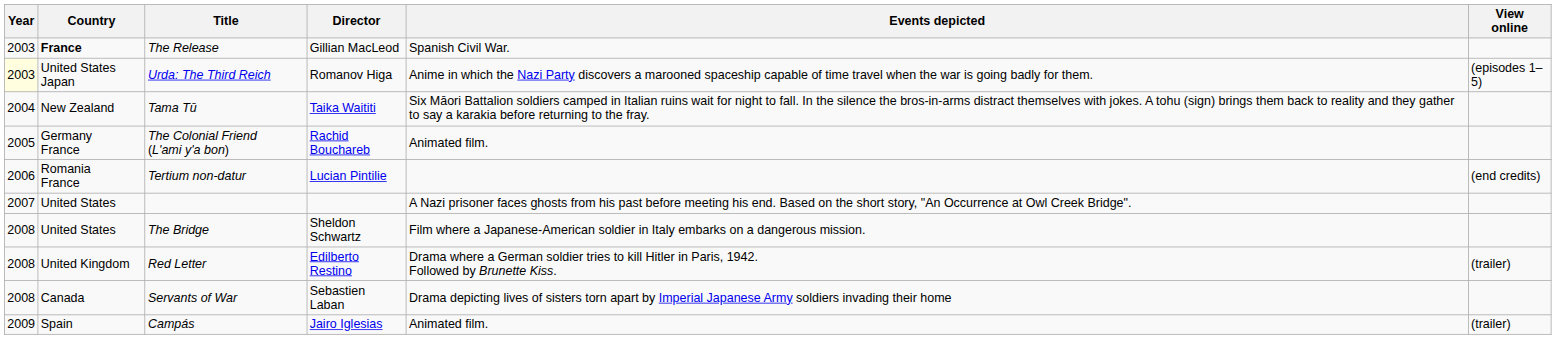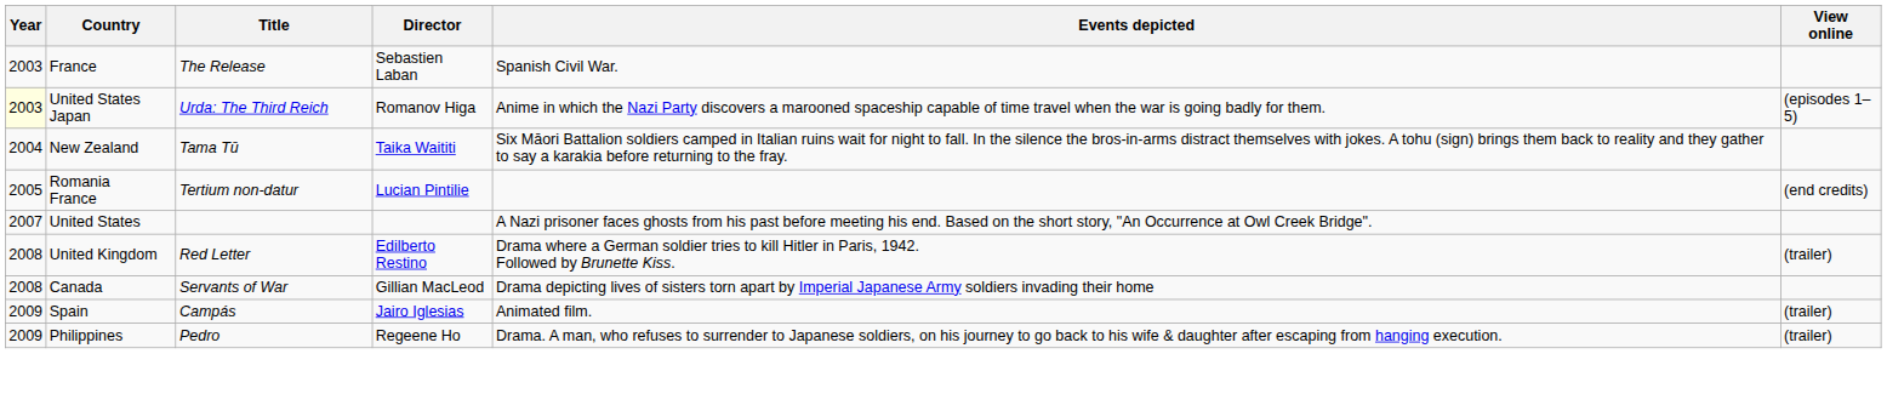The Release | Country: bold -> normal
The Release | Director: Gillian MacLeod -> Sebastien Laban
- row: 2005 | Germany France | The Colonial Friend (L'ami y'a bon) | Rachid Bouchareb | Animated film.
Tertium non-datur | Year: 2006 -> 2005
- row: 2008 | United States | The Bridge | Sheldon Schwartz | Film where a Japanese-American soldier in Italy embarks on a dangerous mission.
Servants of War | Director: Sebastien Laban -> Gillian MacLeod
+ row: 2009 | Philippines | Pedro | Regeene Ho | Drama. A man, who refuses to surrender to Japanese soldiers, on his journey to go back to his wife & daughter after escaping from hanging execution. | (trailer)
